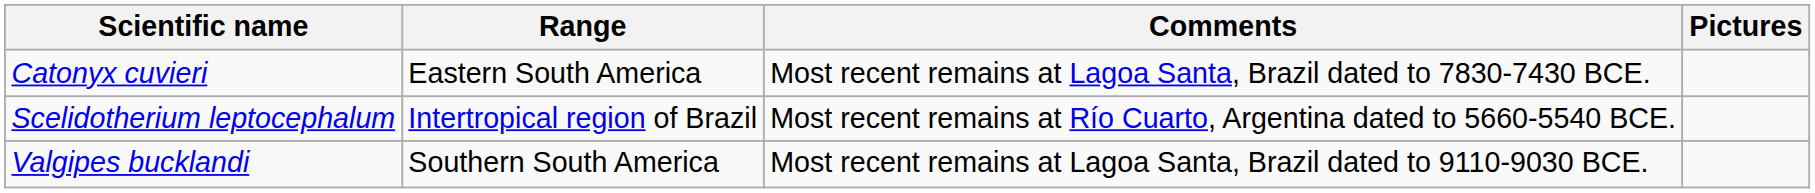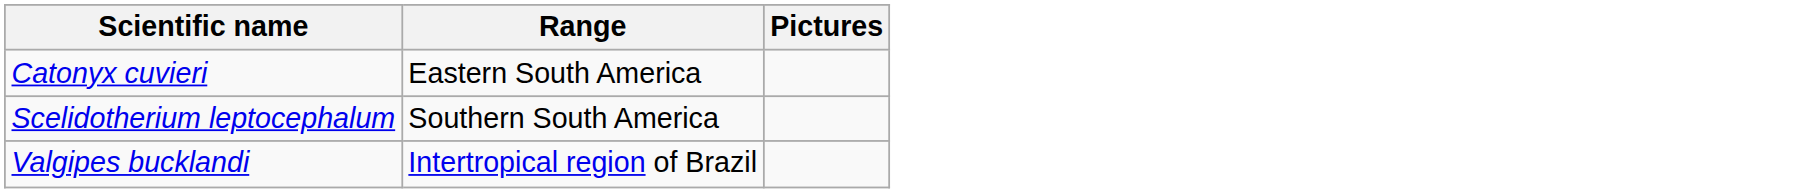- column: Comments | Most recent remains at Lagoa Santa, Brazil dated to 7830-7430 BCE. | Most recent remains at Río Cuarto, Argentina dated to 5660-5540 BCE. | Most recent remains at Lagoa Santa, Brazil dated to 9110-9030 BCE.
Scelidotherium leptocephalum | Range: Intertropical region of Brazil -> Southern South America
Valgipes bucklandi | Range: Southern South America -> Intertropical region of Brazil
